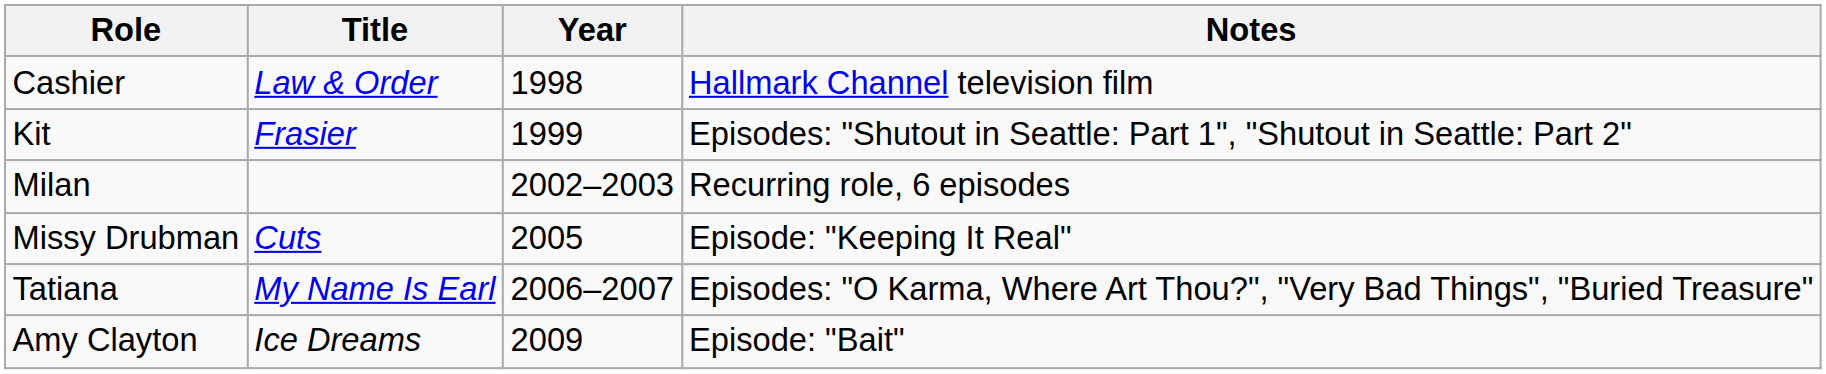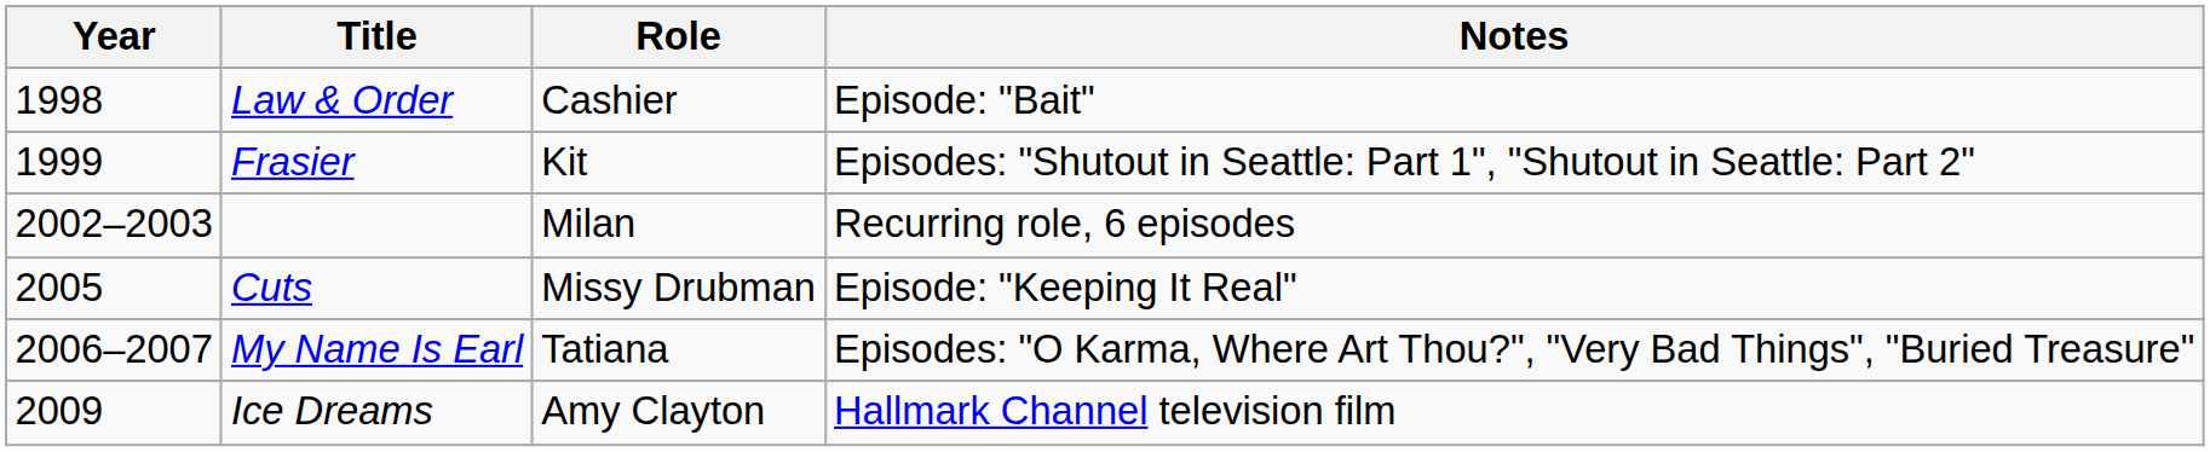columns swapped: Year <-> Role
Law & Order | Notes: Hallmark Channel television film -> Episode: "Bait"
Ice Dreams | Notes: Episode: "Bait" -> Hallmark Channel television film
